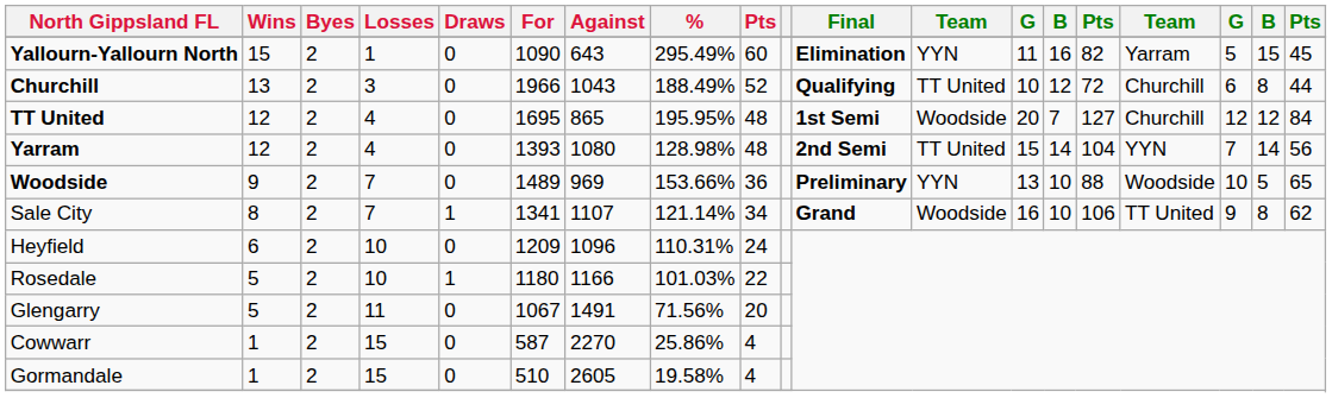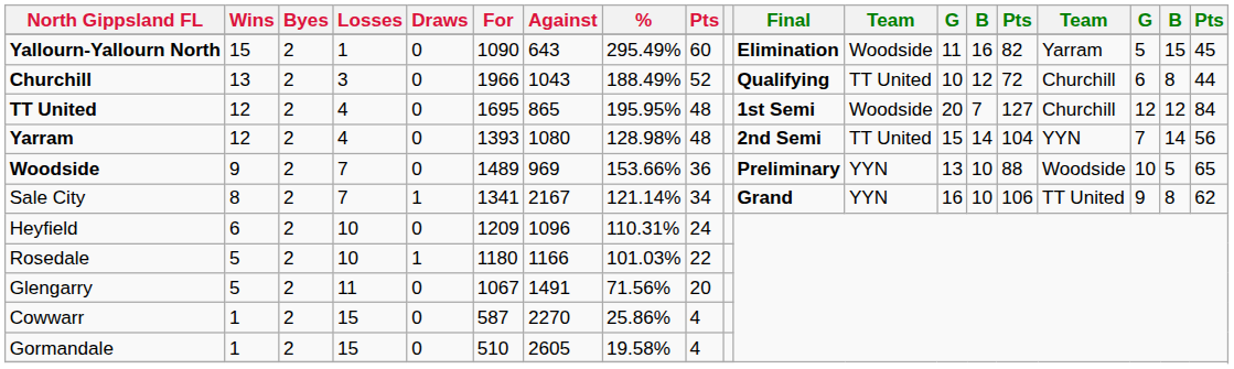Yallourn-Yallourn North | column 12: YYN -> Woodside
Sale City | Against: 1107 -> 2167
Sale City | column 12: Woodside -> YYN
